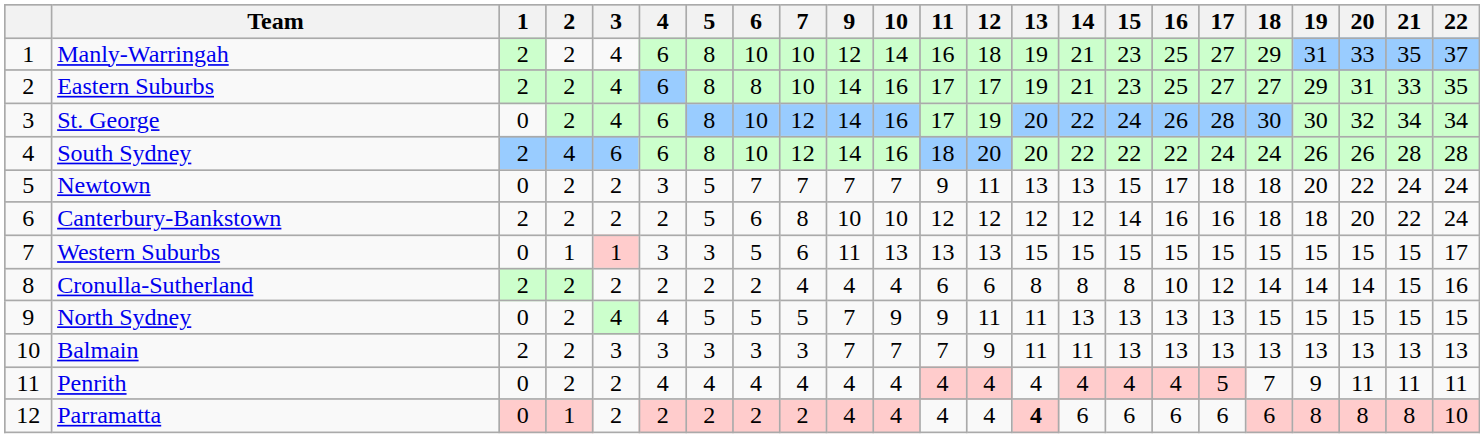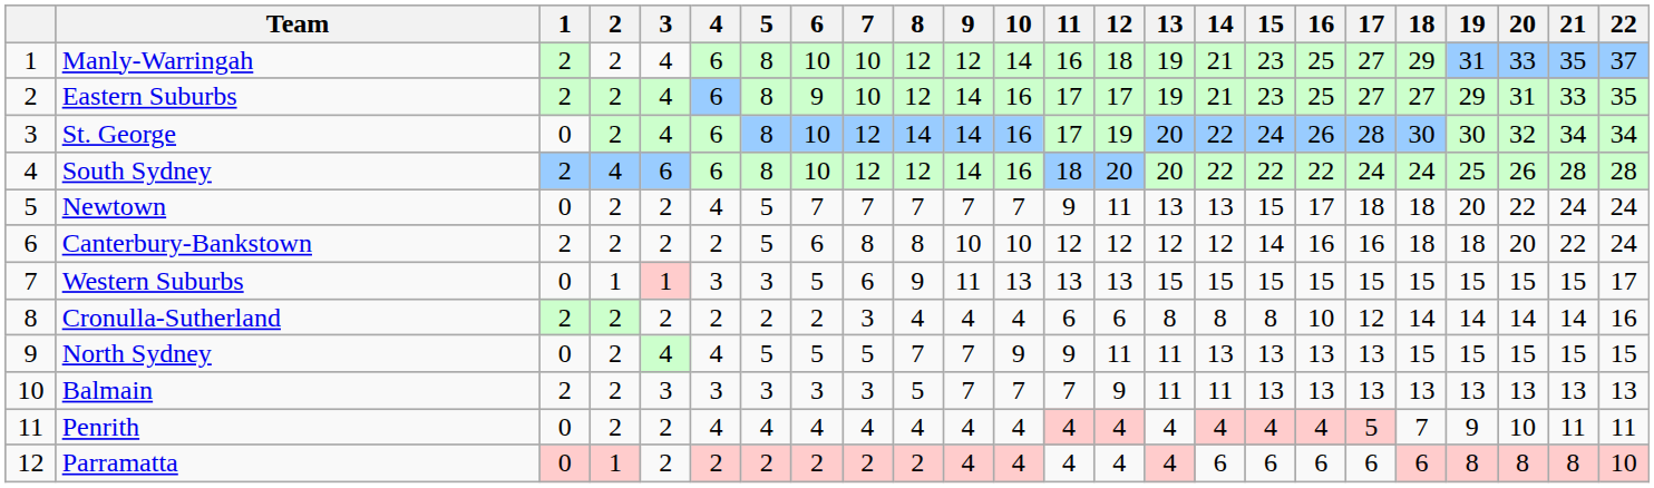+ column: 8 | 12 | 12 | 14 | 12 | 7 | 8 | 9 | 4 | 7 | 5 | 4 | 2
Eastern Suburbs | 6: 8 -> 9
South Sydney | 19: 26 -> 25
Newtown | 4: 3 -> 4
Cronulla-Sutherland | 7: 4 -> 3
Cronulla-Sutherland | 21: 15 -> 14
Penrith | 20: 11 -> 10
Parramatta | 13: bold -> normal
